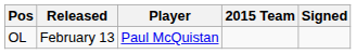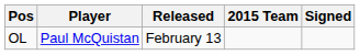columns swapped: Player <-> Released
